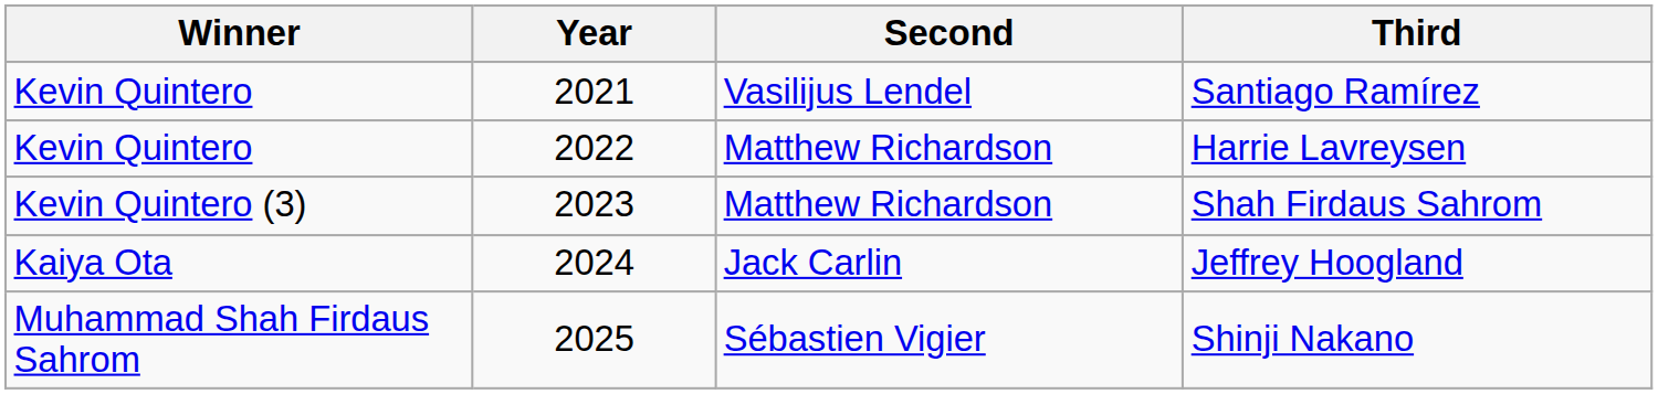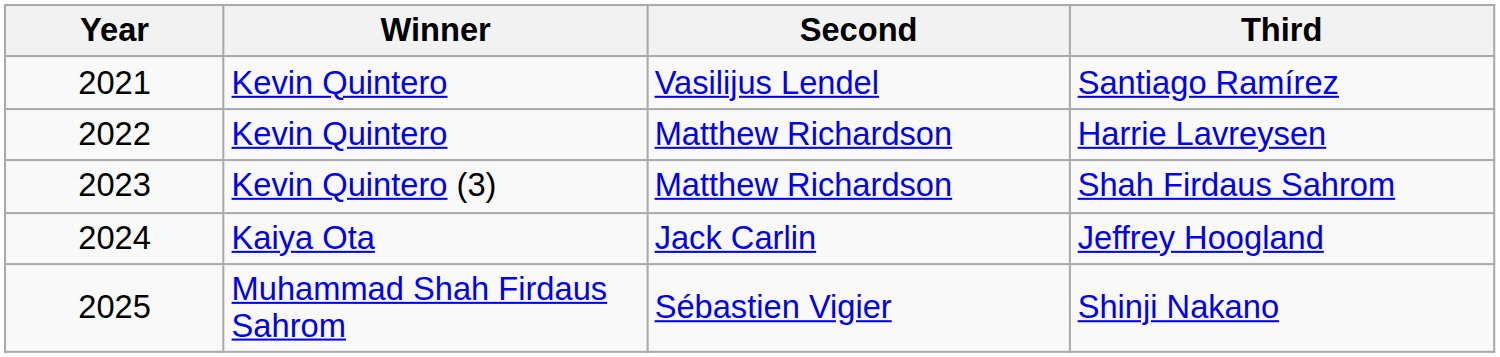columns swapped: Year <-> Winner
